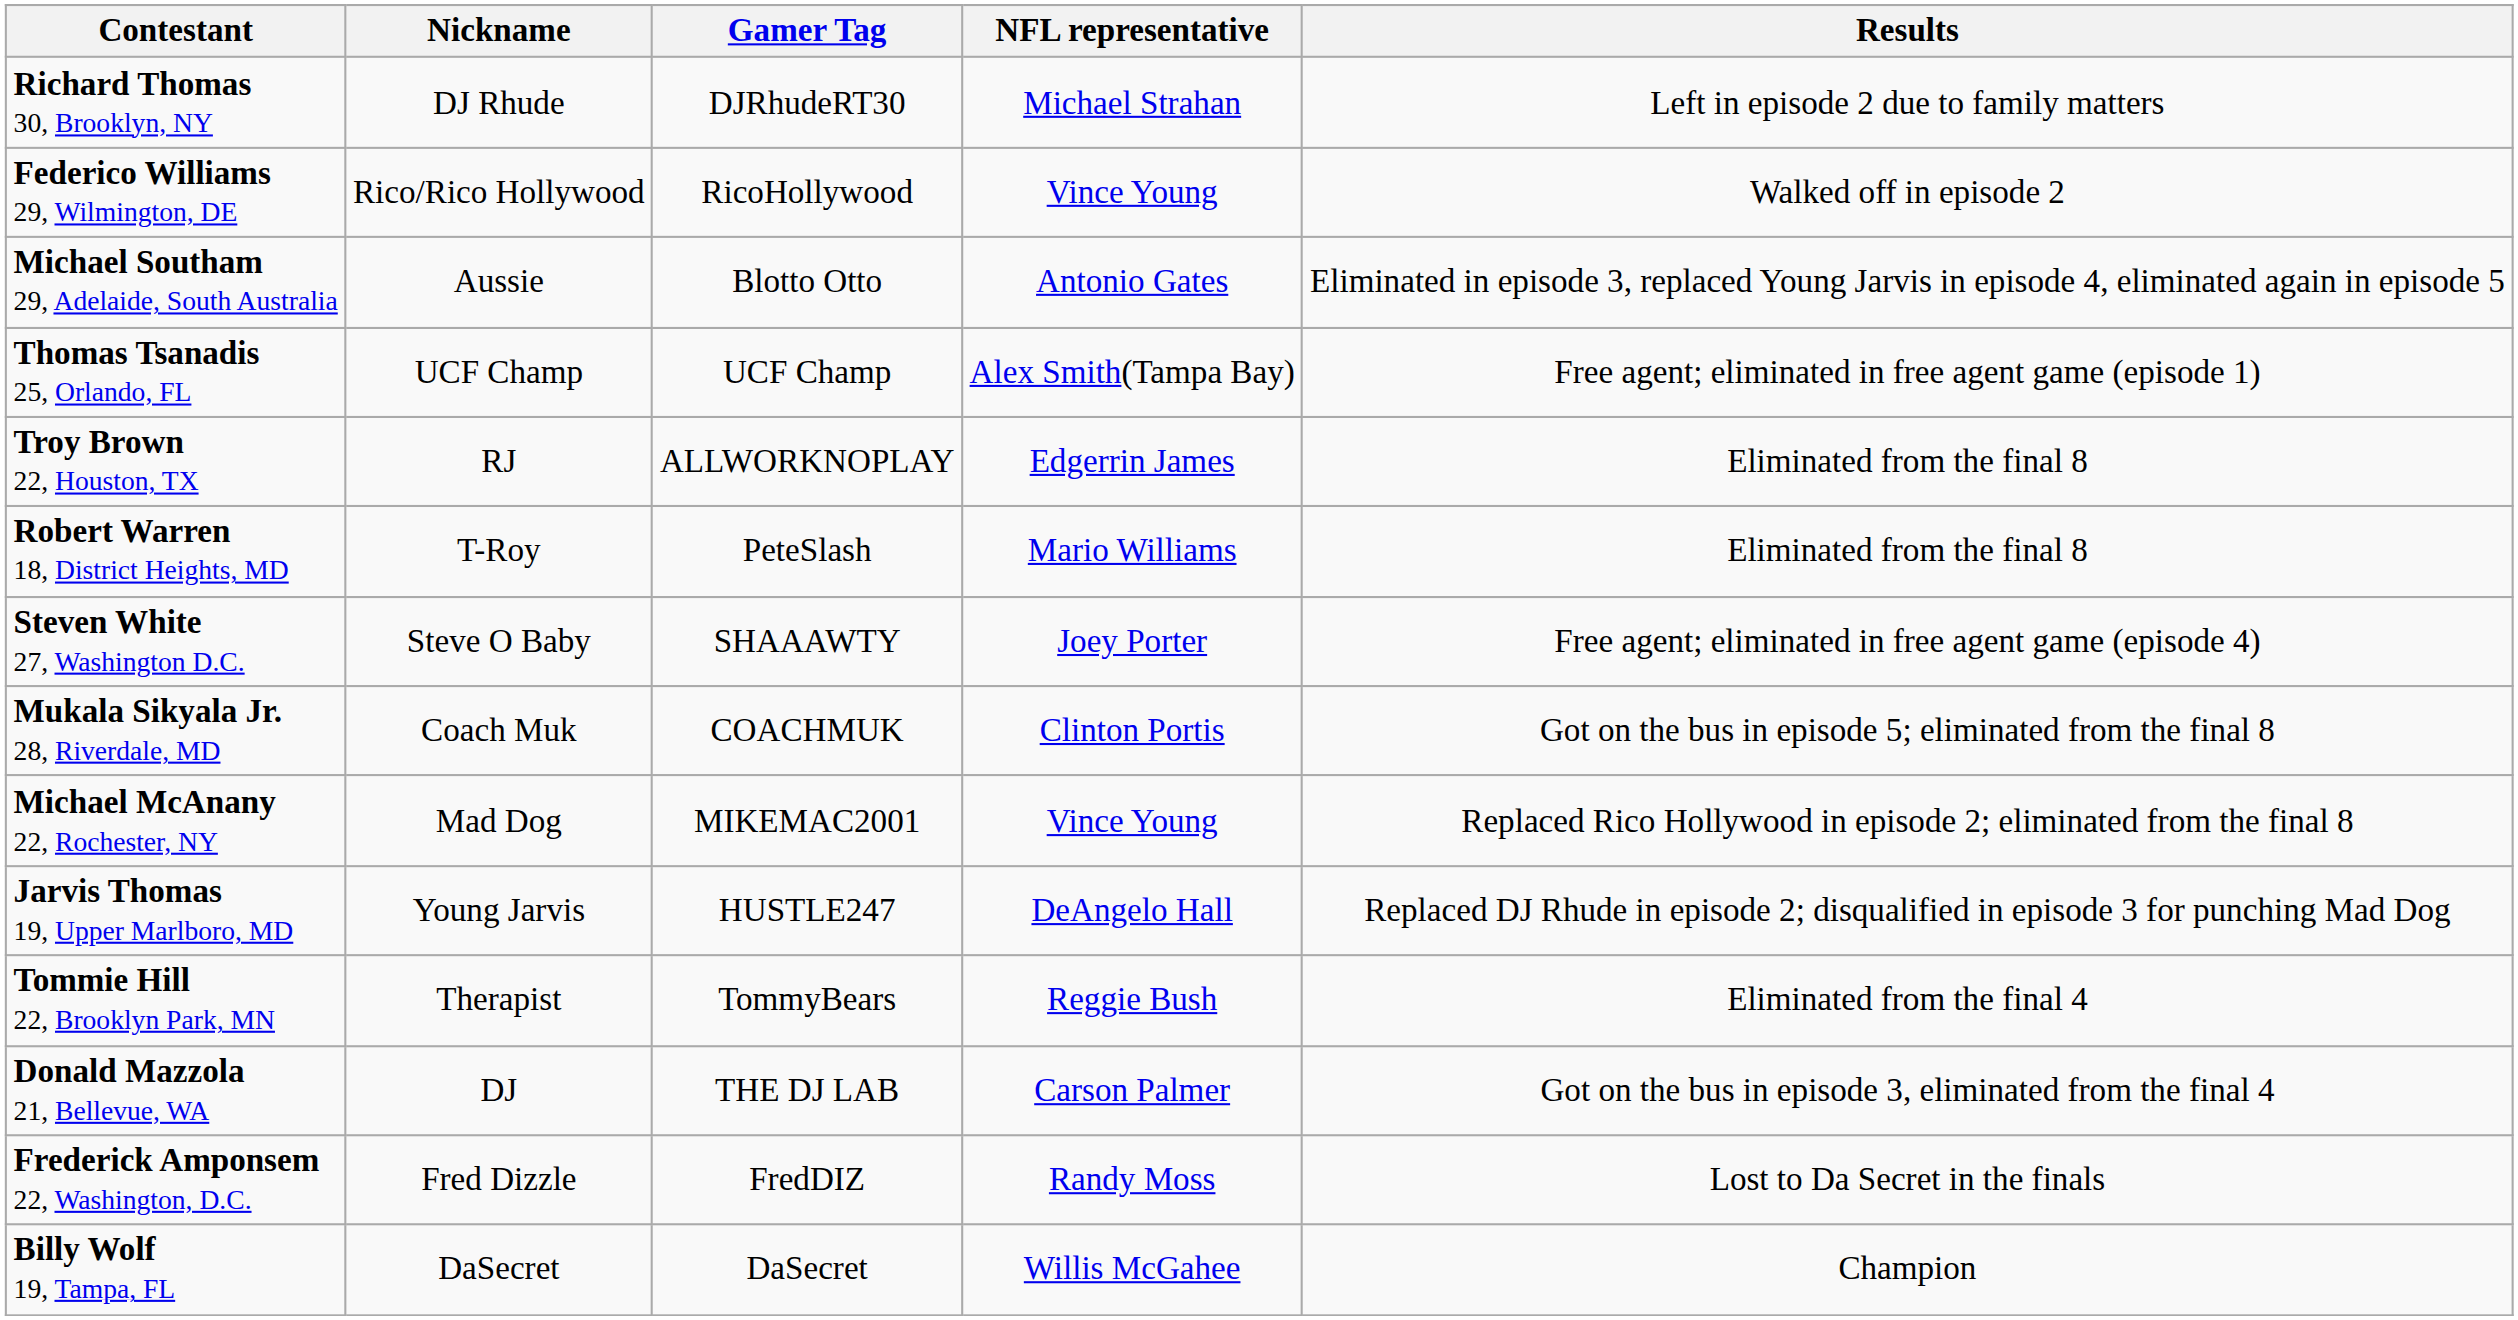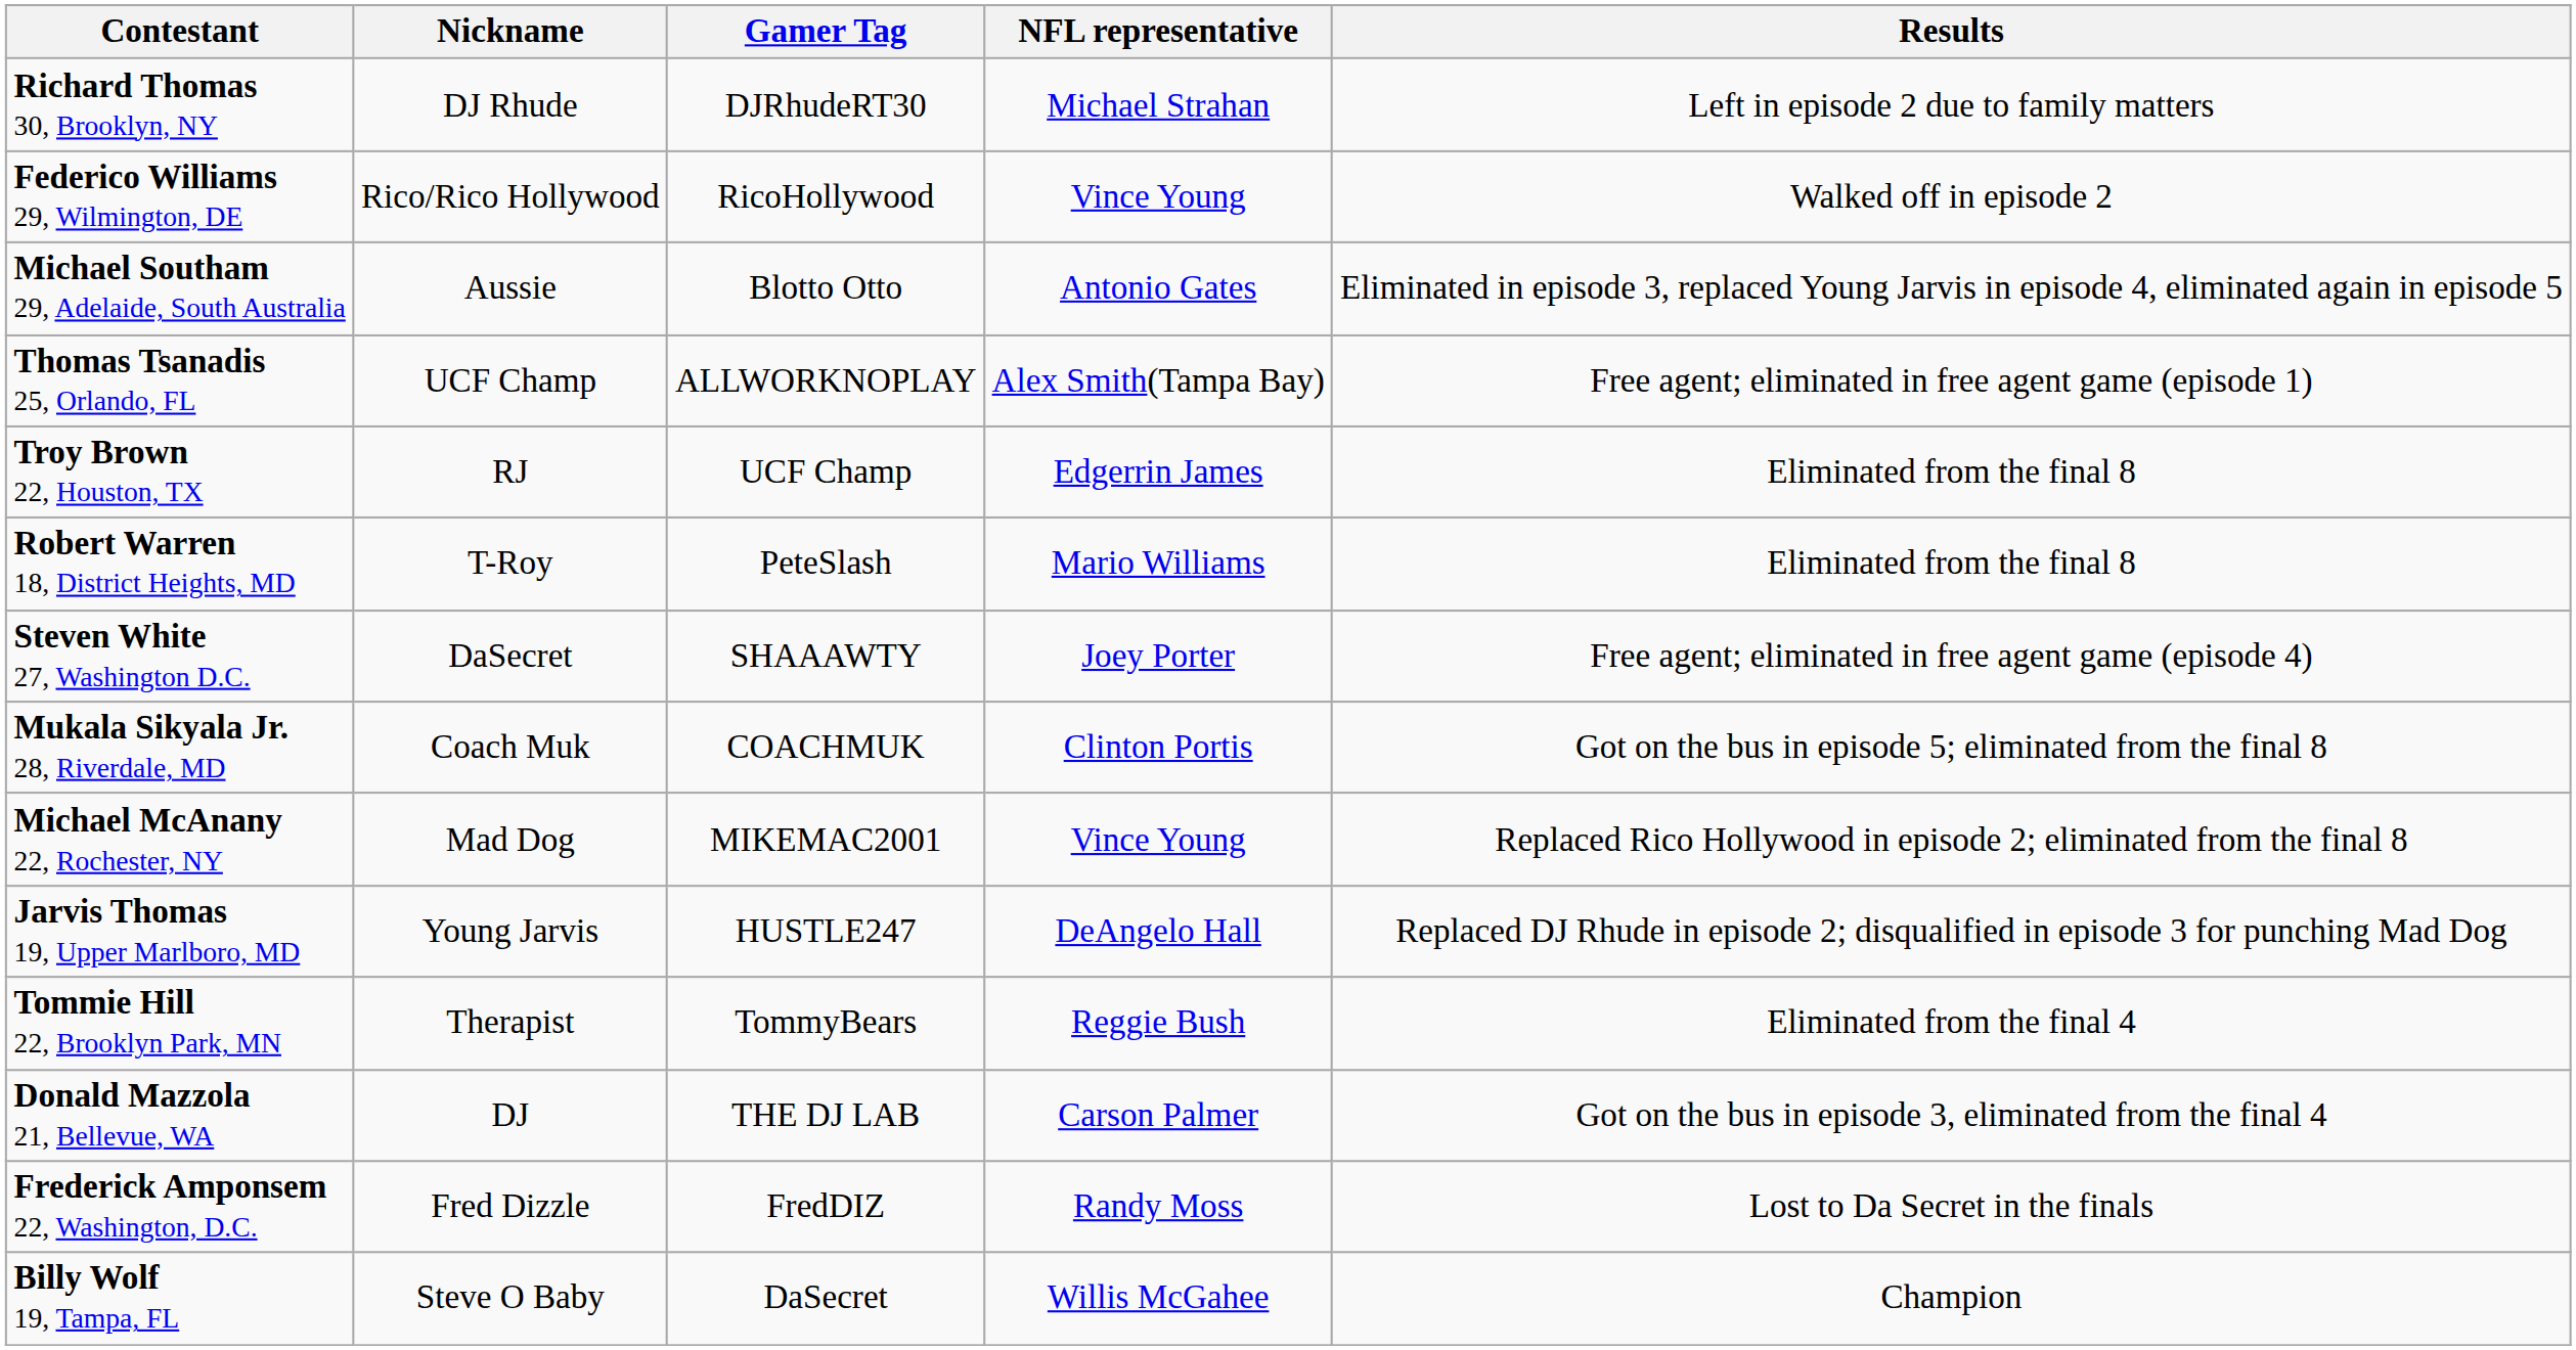Thomas Tsanadis 25, Orlando, FL | Gamer Tag: UCF Champ -> ALLWORKNOPLAY
Troy Brown 22, Houston, TX | Gamer Tag: ALLWORKNOPLAY -> UCF Champ
Steven White 27, Washington D.C. | Nickname: Steve O Baby -> DaSecret
Billy Wolf 19, Tampa, FL | Nickname: DaSecret -> Steve O Baby
